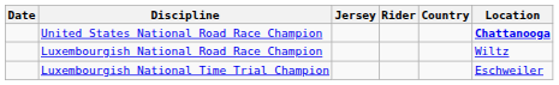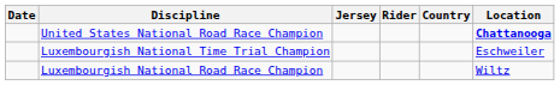rows swapped: Luxembourgish National Time Trial Champion <-> Luxembourgish National Road Race Champion
